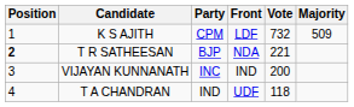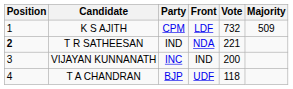T R SATHEESAN | Party: BJP -> IND
T A CHANDRAN | Party: IND -> BJP
